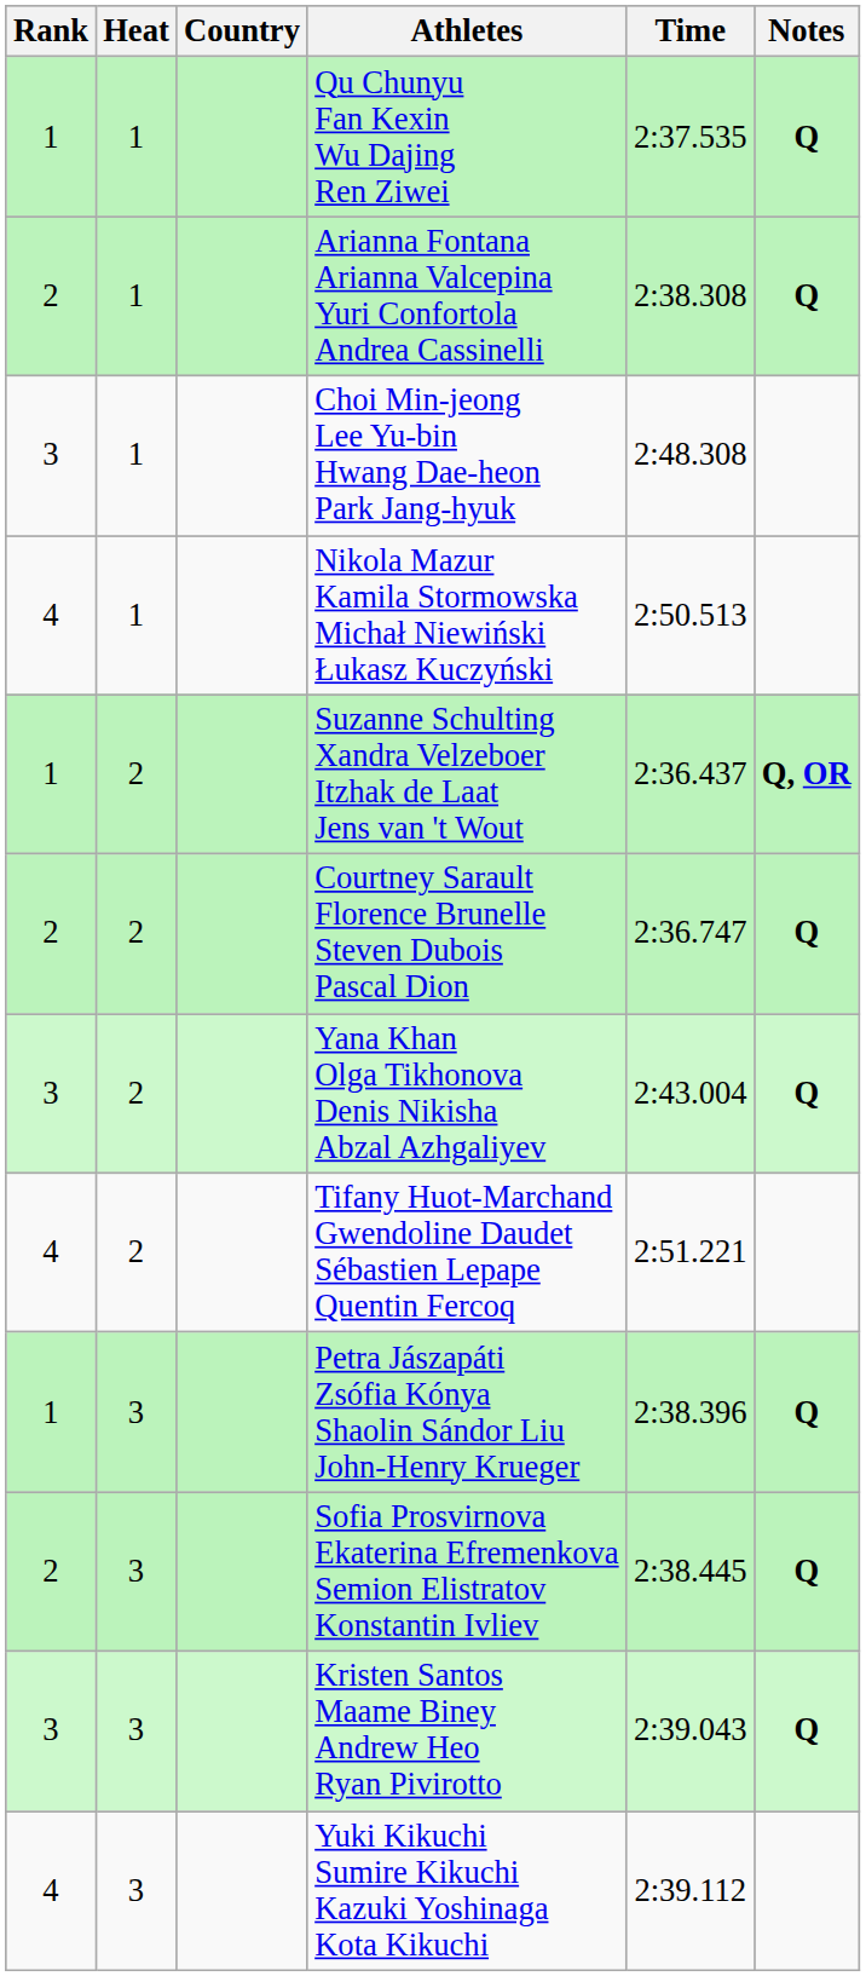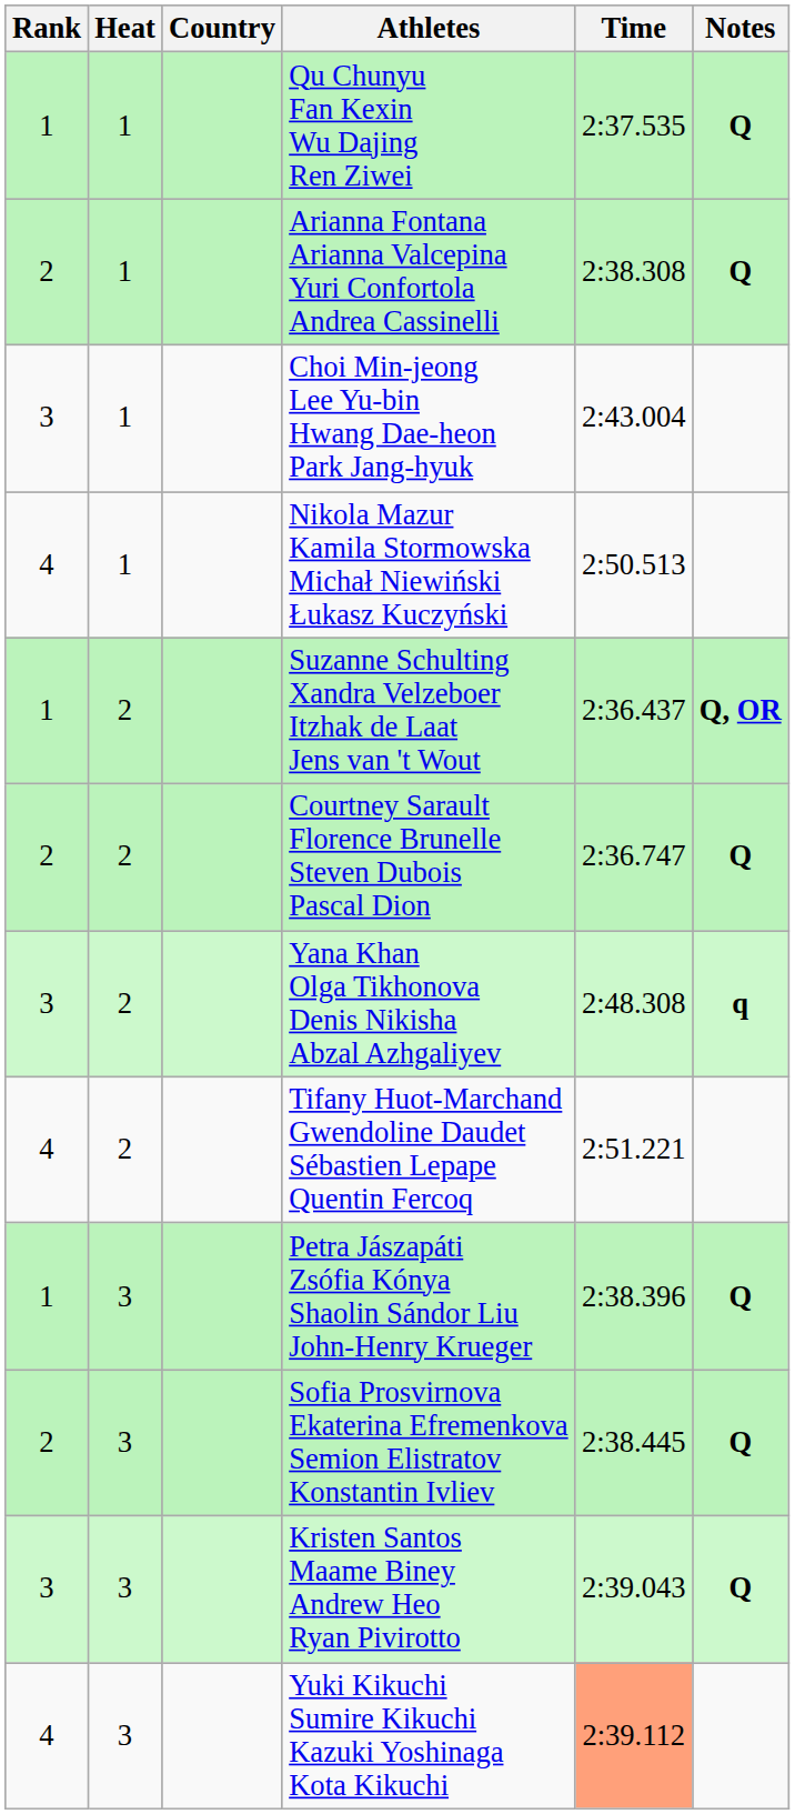Choi Min-jeong Lee Yu-bin Hwang Dae-heon Park Jang-hyuk | Time: 2:48.308 -> 2:43.004
Yana Khan Olga Tikhonova Denis Nikisha Abzal Azhgaliyev | Time: 2:43.004 -> 2:48.308
Yana Khan Olga Tikhonova Denis Nikisha Abzal Azhgaliyev | Notes: Q -> q
Yuki Kikuchi Sumire Kikuchi Kazuki Yoshinaga Kota Kikuchi | Time: no background -> lightsalmon background
